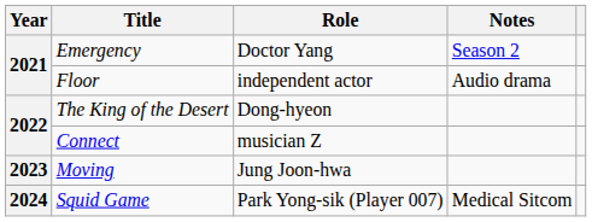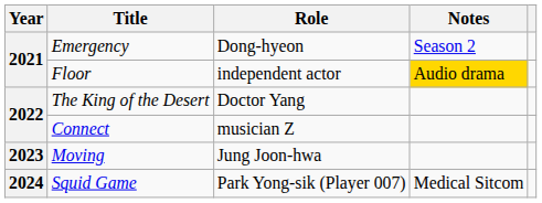Emergency | Role: Doctor Yang -> Dong-hyeon
Floor | Notes: no background -> gold background
The King of the Desert | Role: Dong-hyeon -> Doctor Yang
